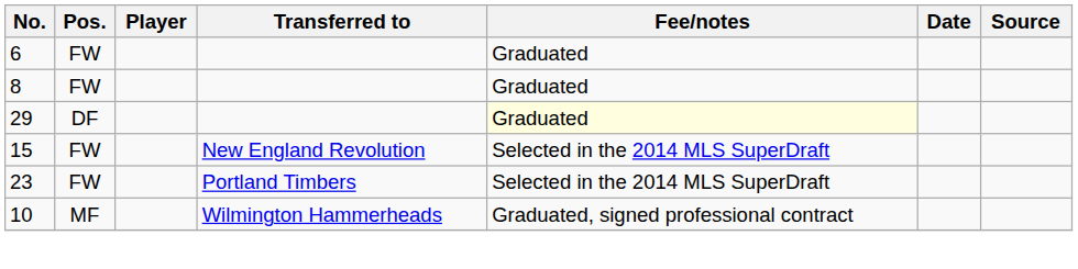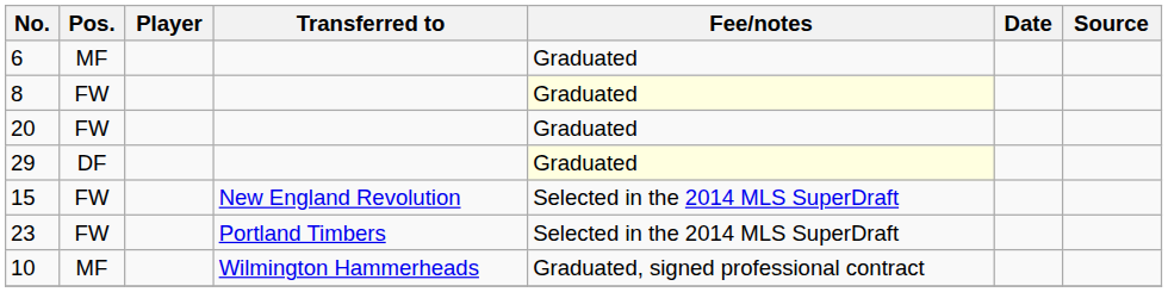6 | Pos.: FW -> MF
8 | Fee/notes: no background -> lightyellow background
+ row: 20 | FW | Graduated
